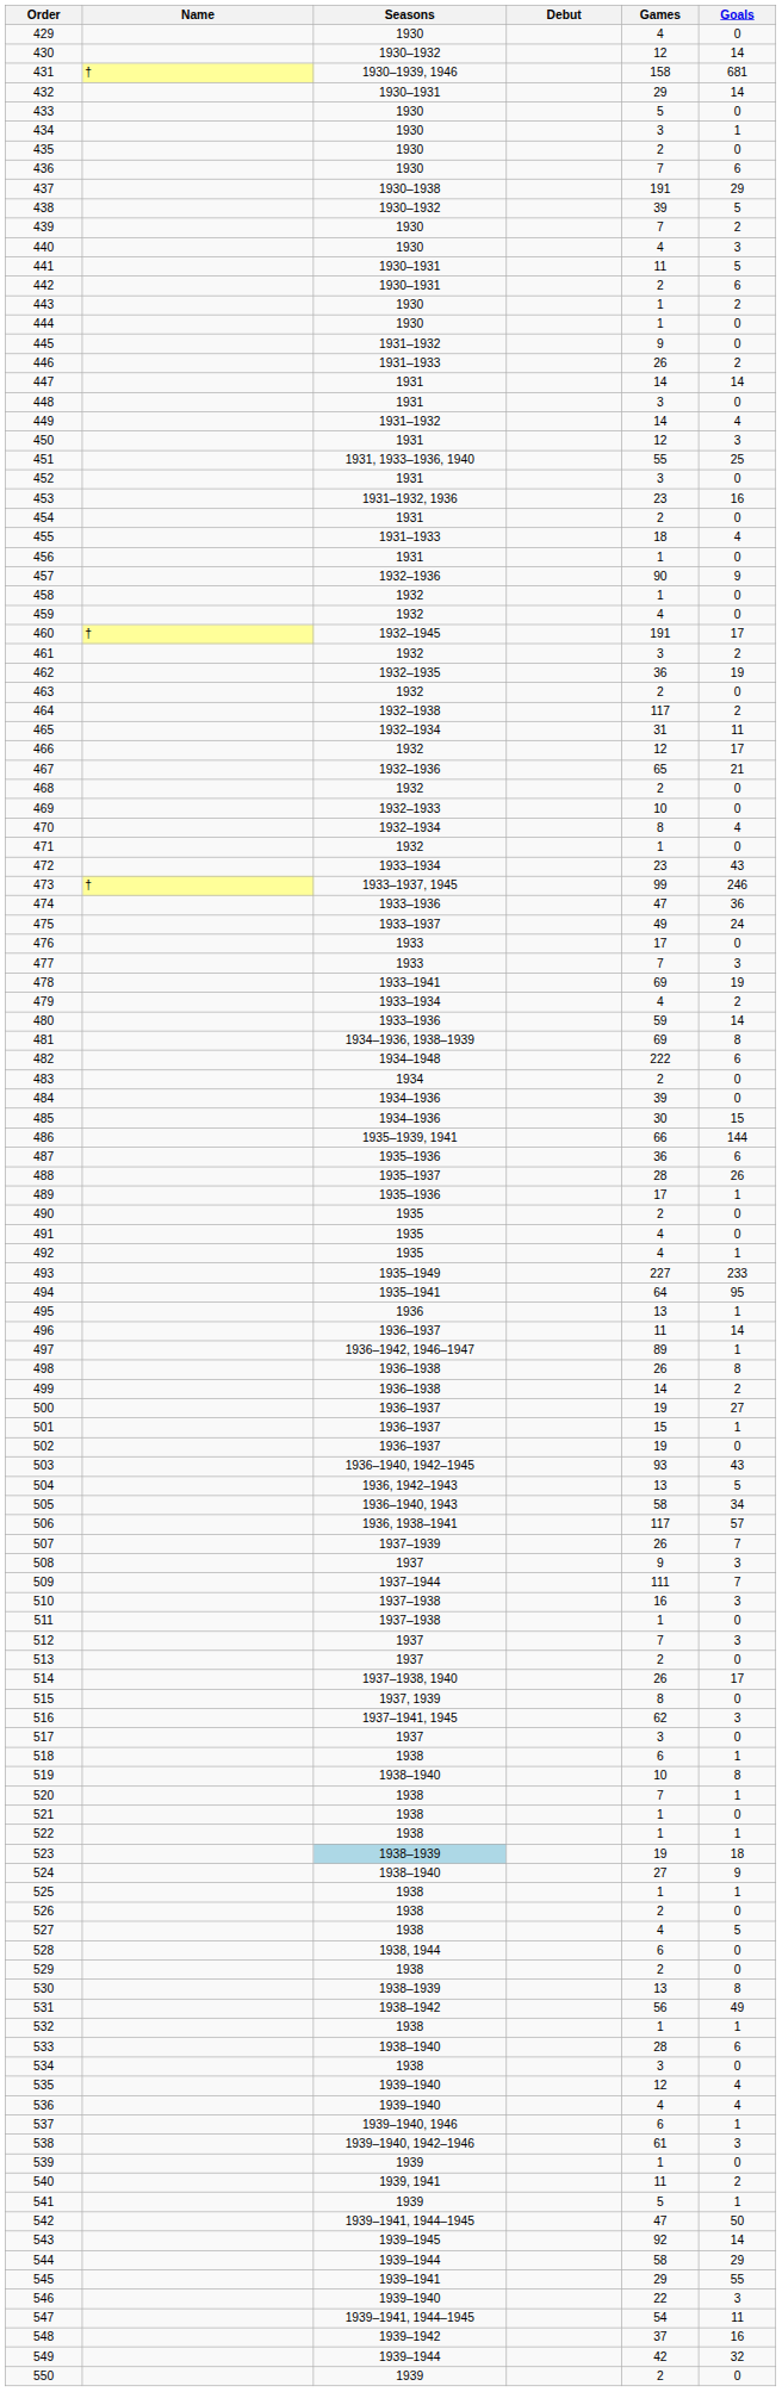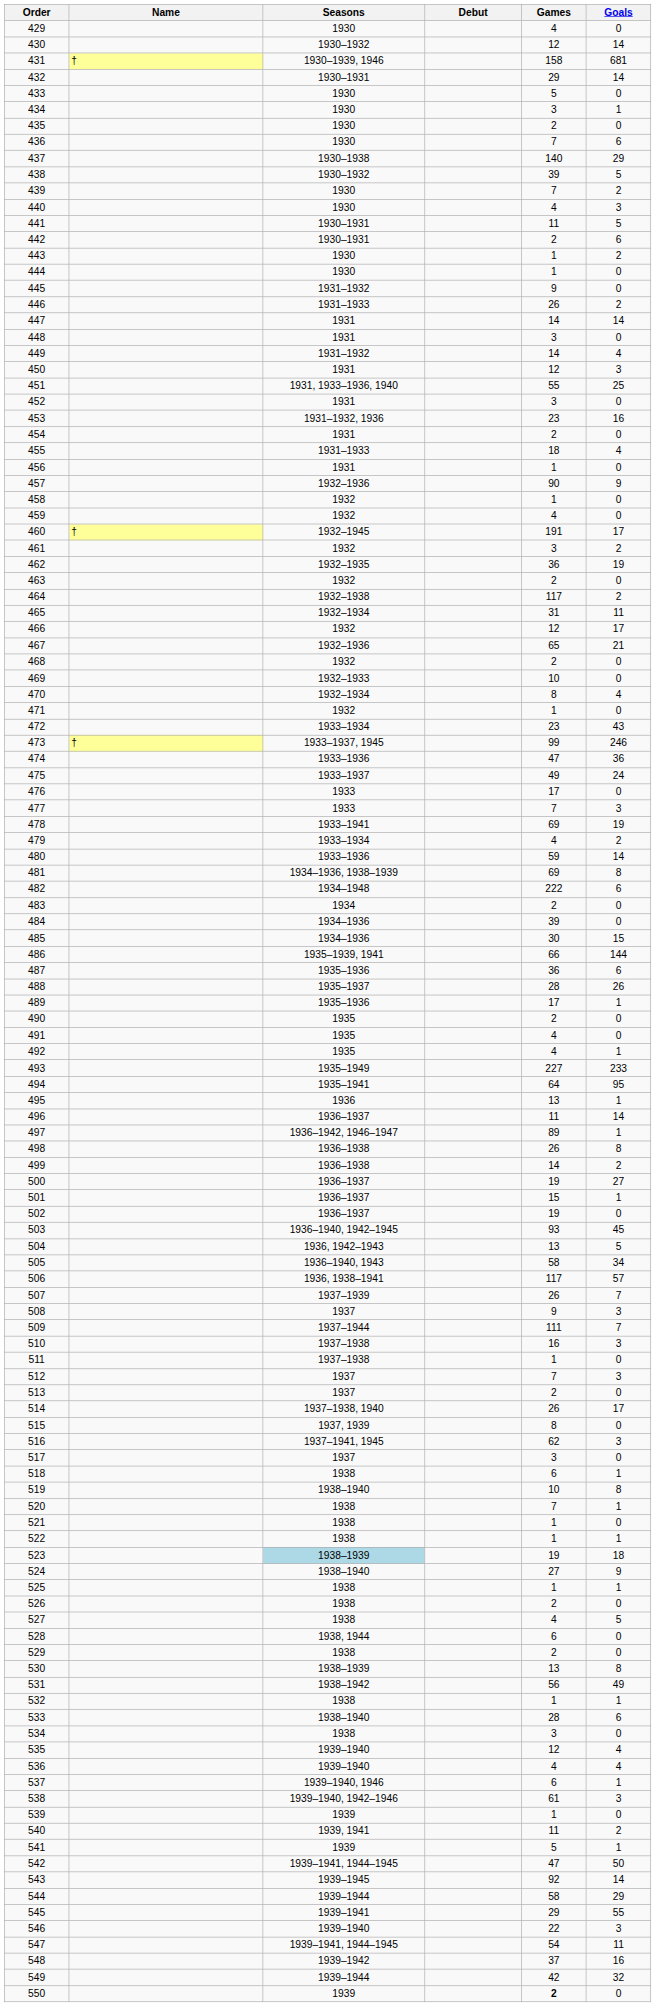437 | Games: 191 -> 140
503 | Goals: 43 -> 45
550 | Games: normal -> bold
